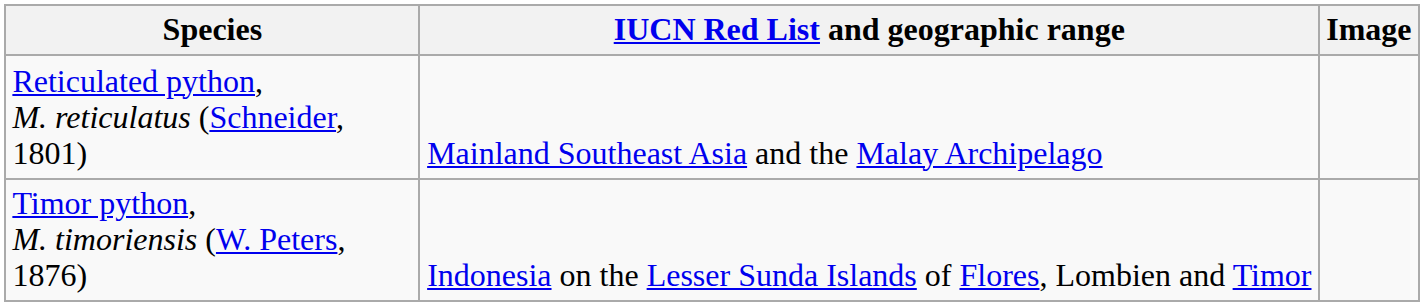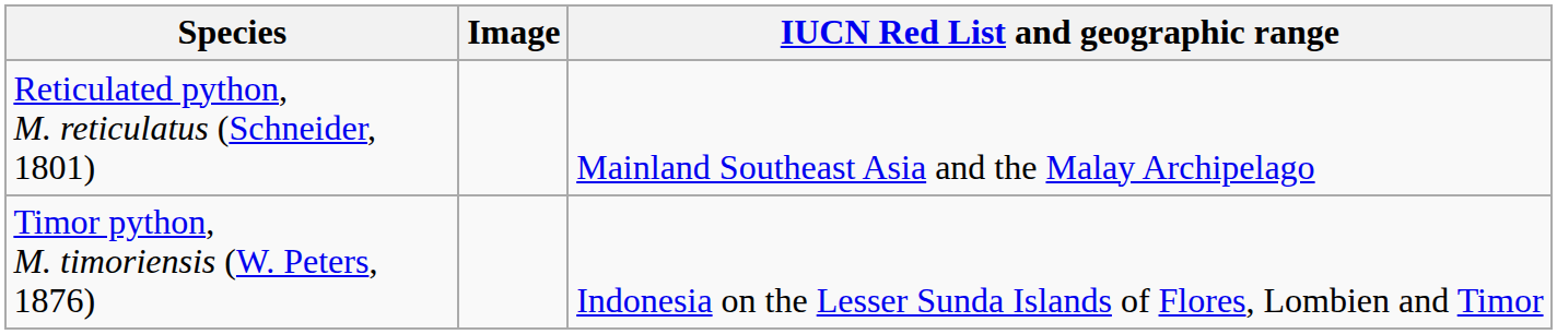columns swapped: Image <-> IUCN Red List and geographic range
